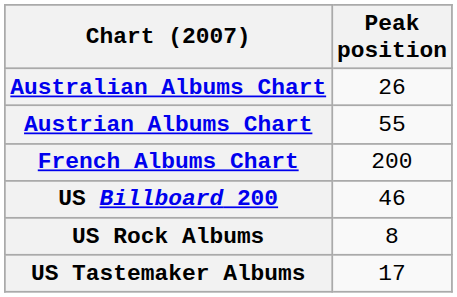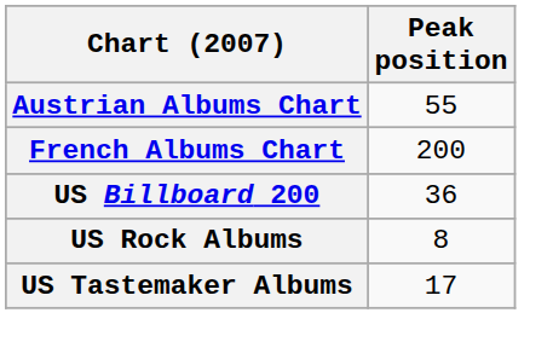- row: Australian Albums Chart | 26
US Billboard 200 | Peak position: 46 -> 36
